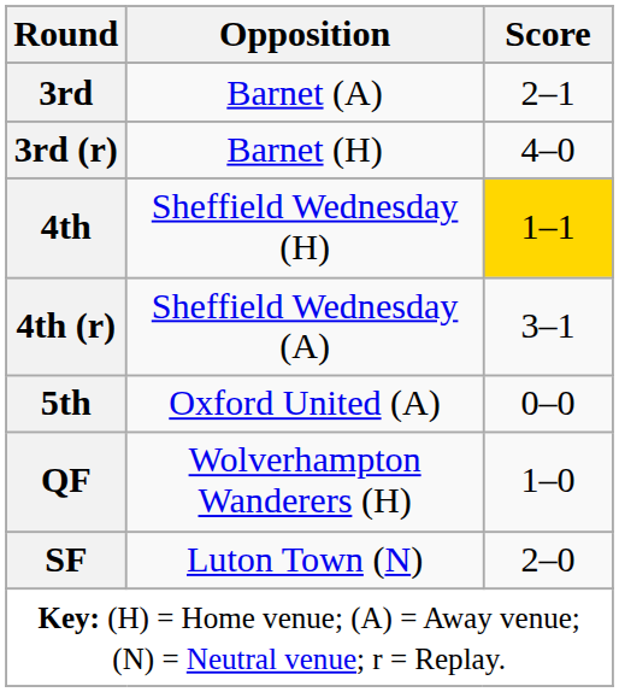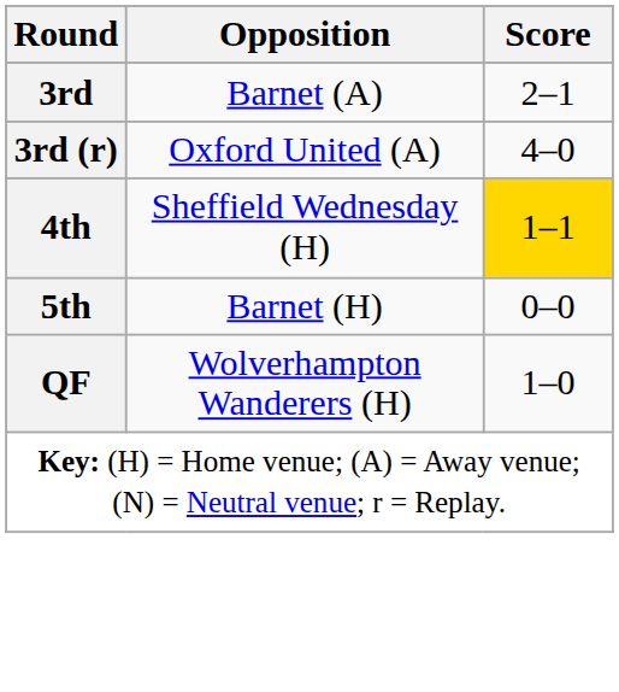3rd (r) | Opposition: Barnet (H) -> Oxford United (A)
- row: 4th (r) | Sheffield Wednesday (A) | 3–1
5th | Opposition: Oxford United (A) -> Barnet (H)
- row: SF | Luton Town (N) | 2–0
